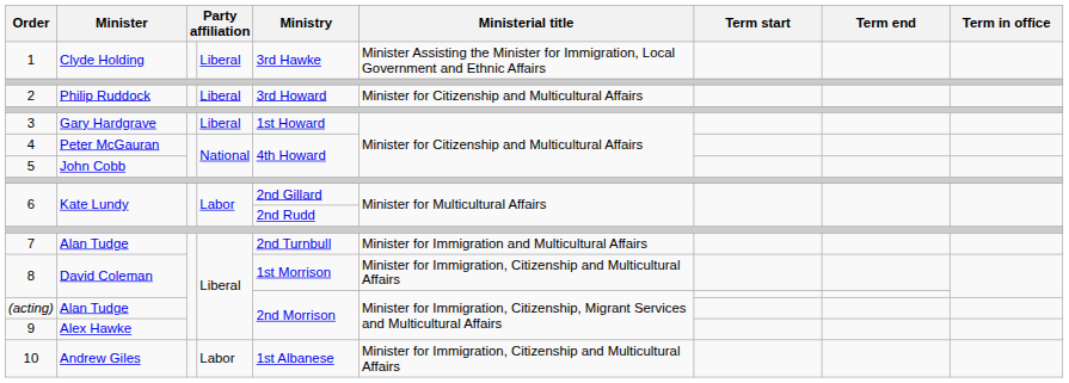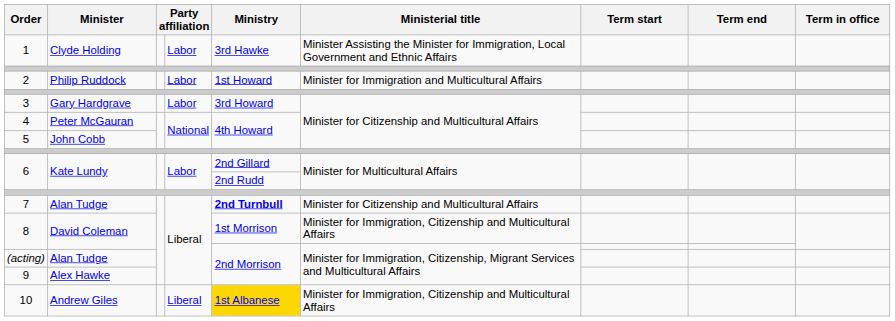1 | column 4: Liberal -> Labor
2 | column 4: Liberal -> Labor
2 | Ministry: 3rd Howard -> 1st Howard
2 | Ministerial title: Minister for Citizenship and Multicultural Affairs -> Minister for Immigration and Multicultural Affairs
3 | column 4: Liberal -> Labor
3 | Ministry: 1st Howard -> 3rd Howard
7 | Ministry: normal -> bold
7 | Ministerial title: Minister for Immigration and Multicultural Affairs -> Minister for Citizenship and Multicultural Affairs
10 | column 4: Labor -> Liberal
10 | Ministry: no background -> gold background
